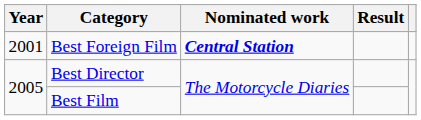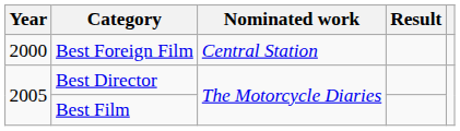Best Foreign Film | Year: 2001 -> 2000
Best Foreign Film | Nominated work: bold -> normal
